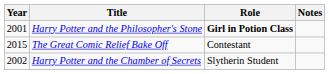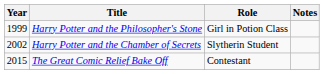Harry Potter and the Philosopher's Stone | Year: 2001 -> 1999
Harry Potter and the Philosopher's Stone | Role: bold -> normal
rows swapped: Harry Potter and the Chamber of Secrets <-> The Great Comic Relief Bake Off
